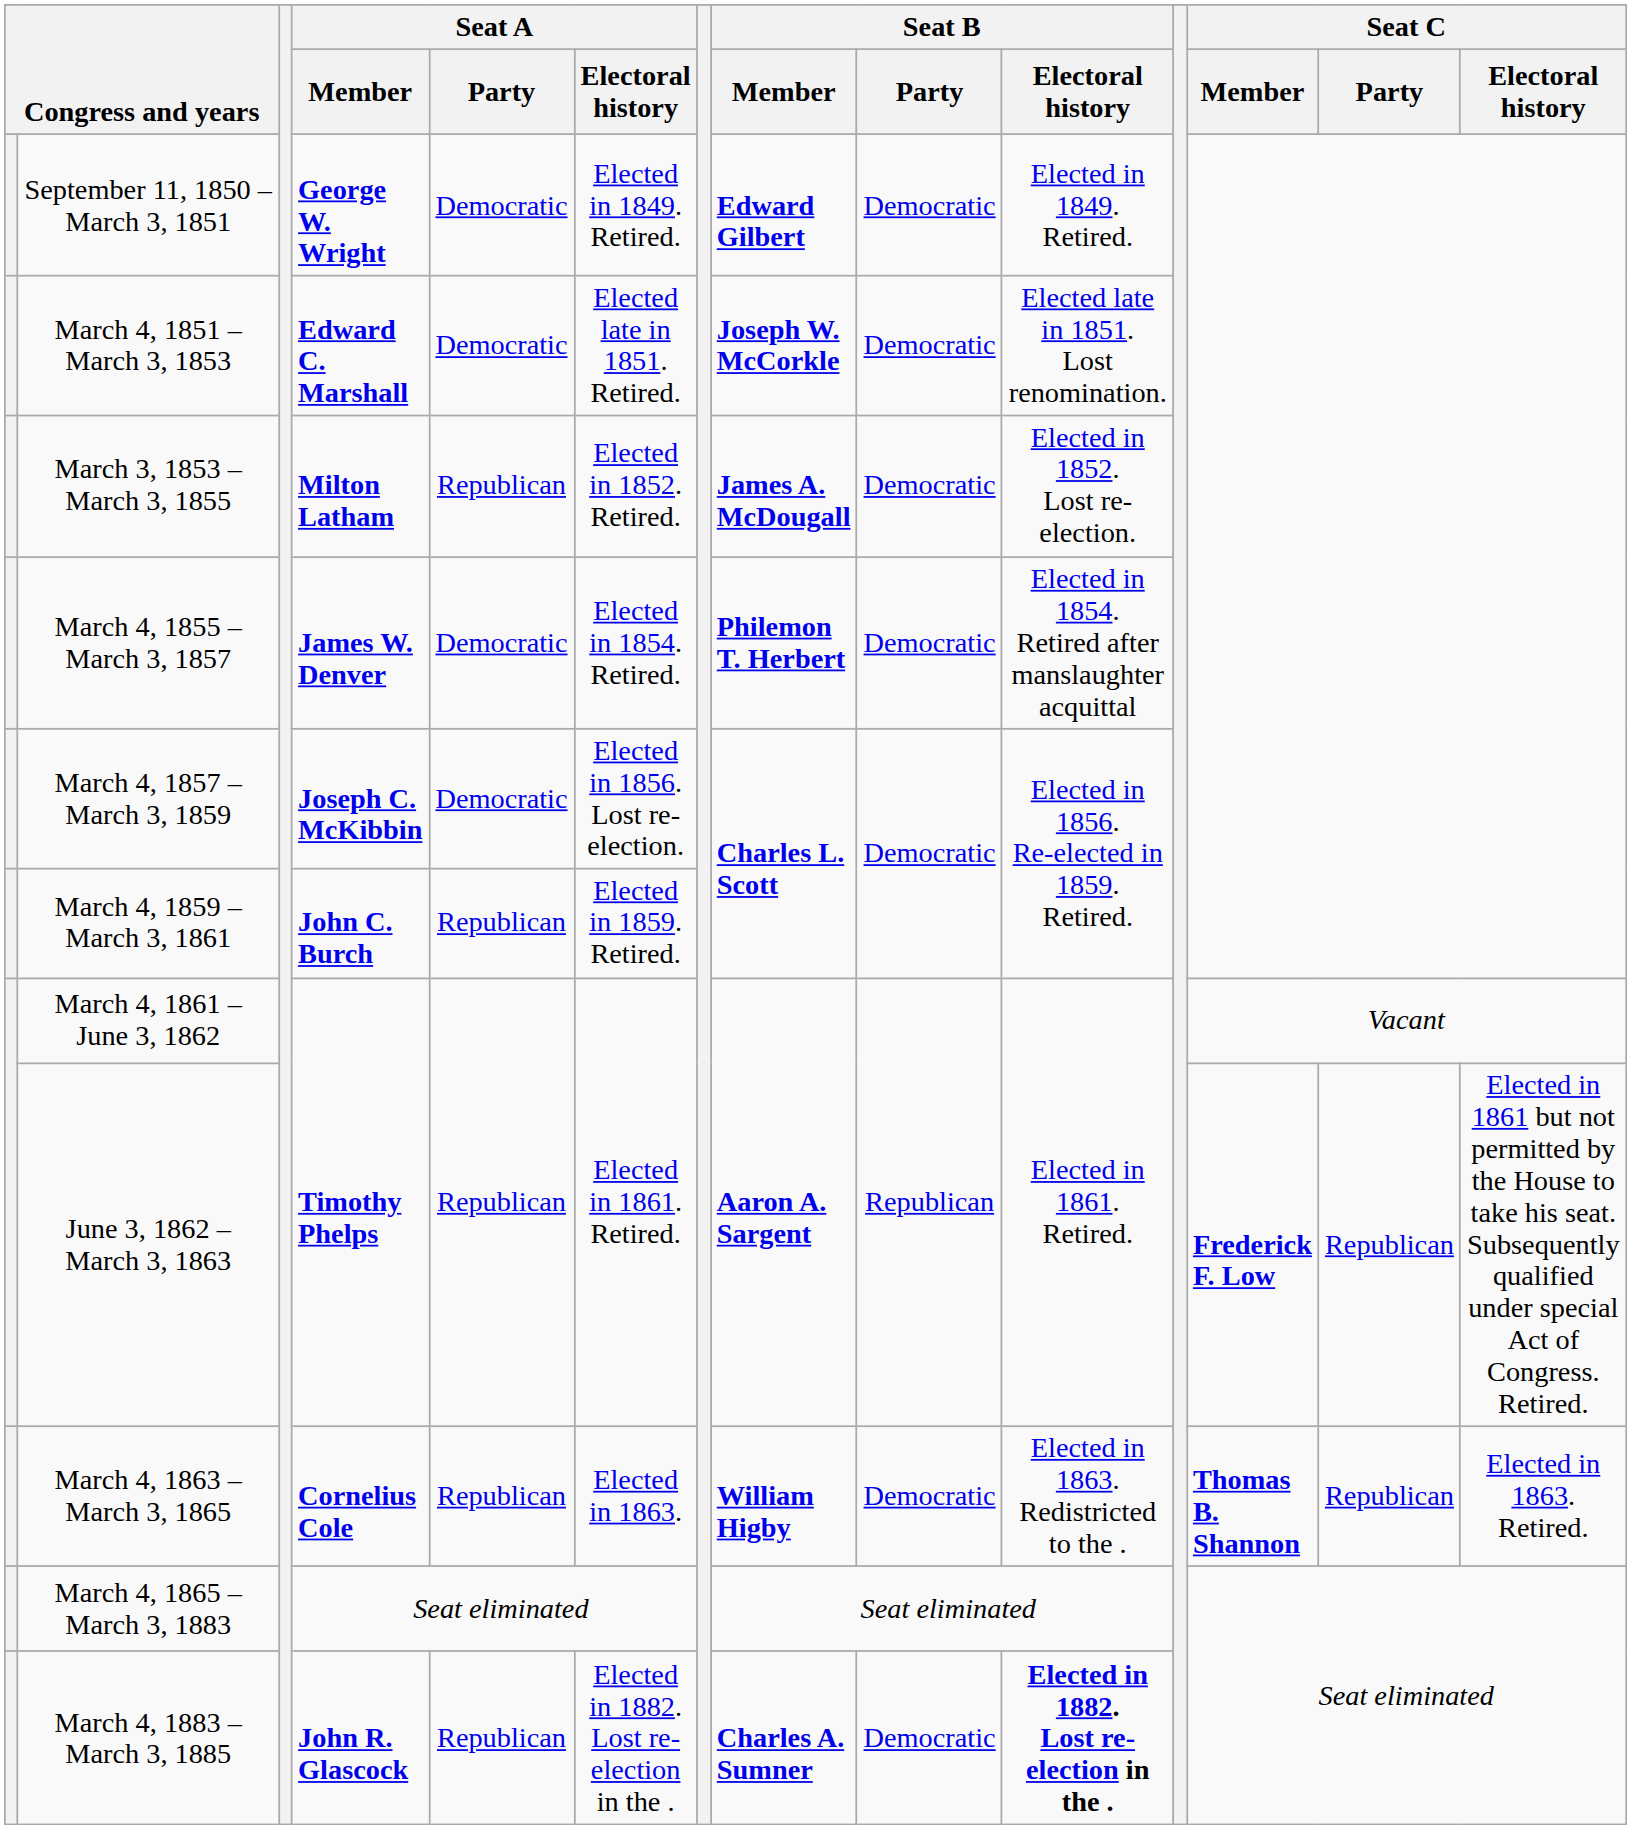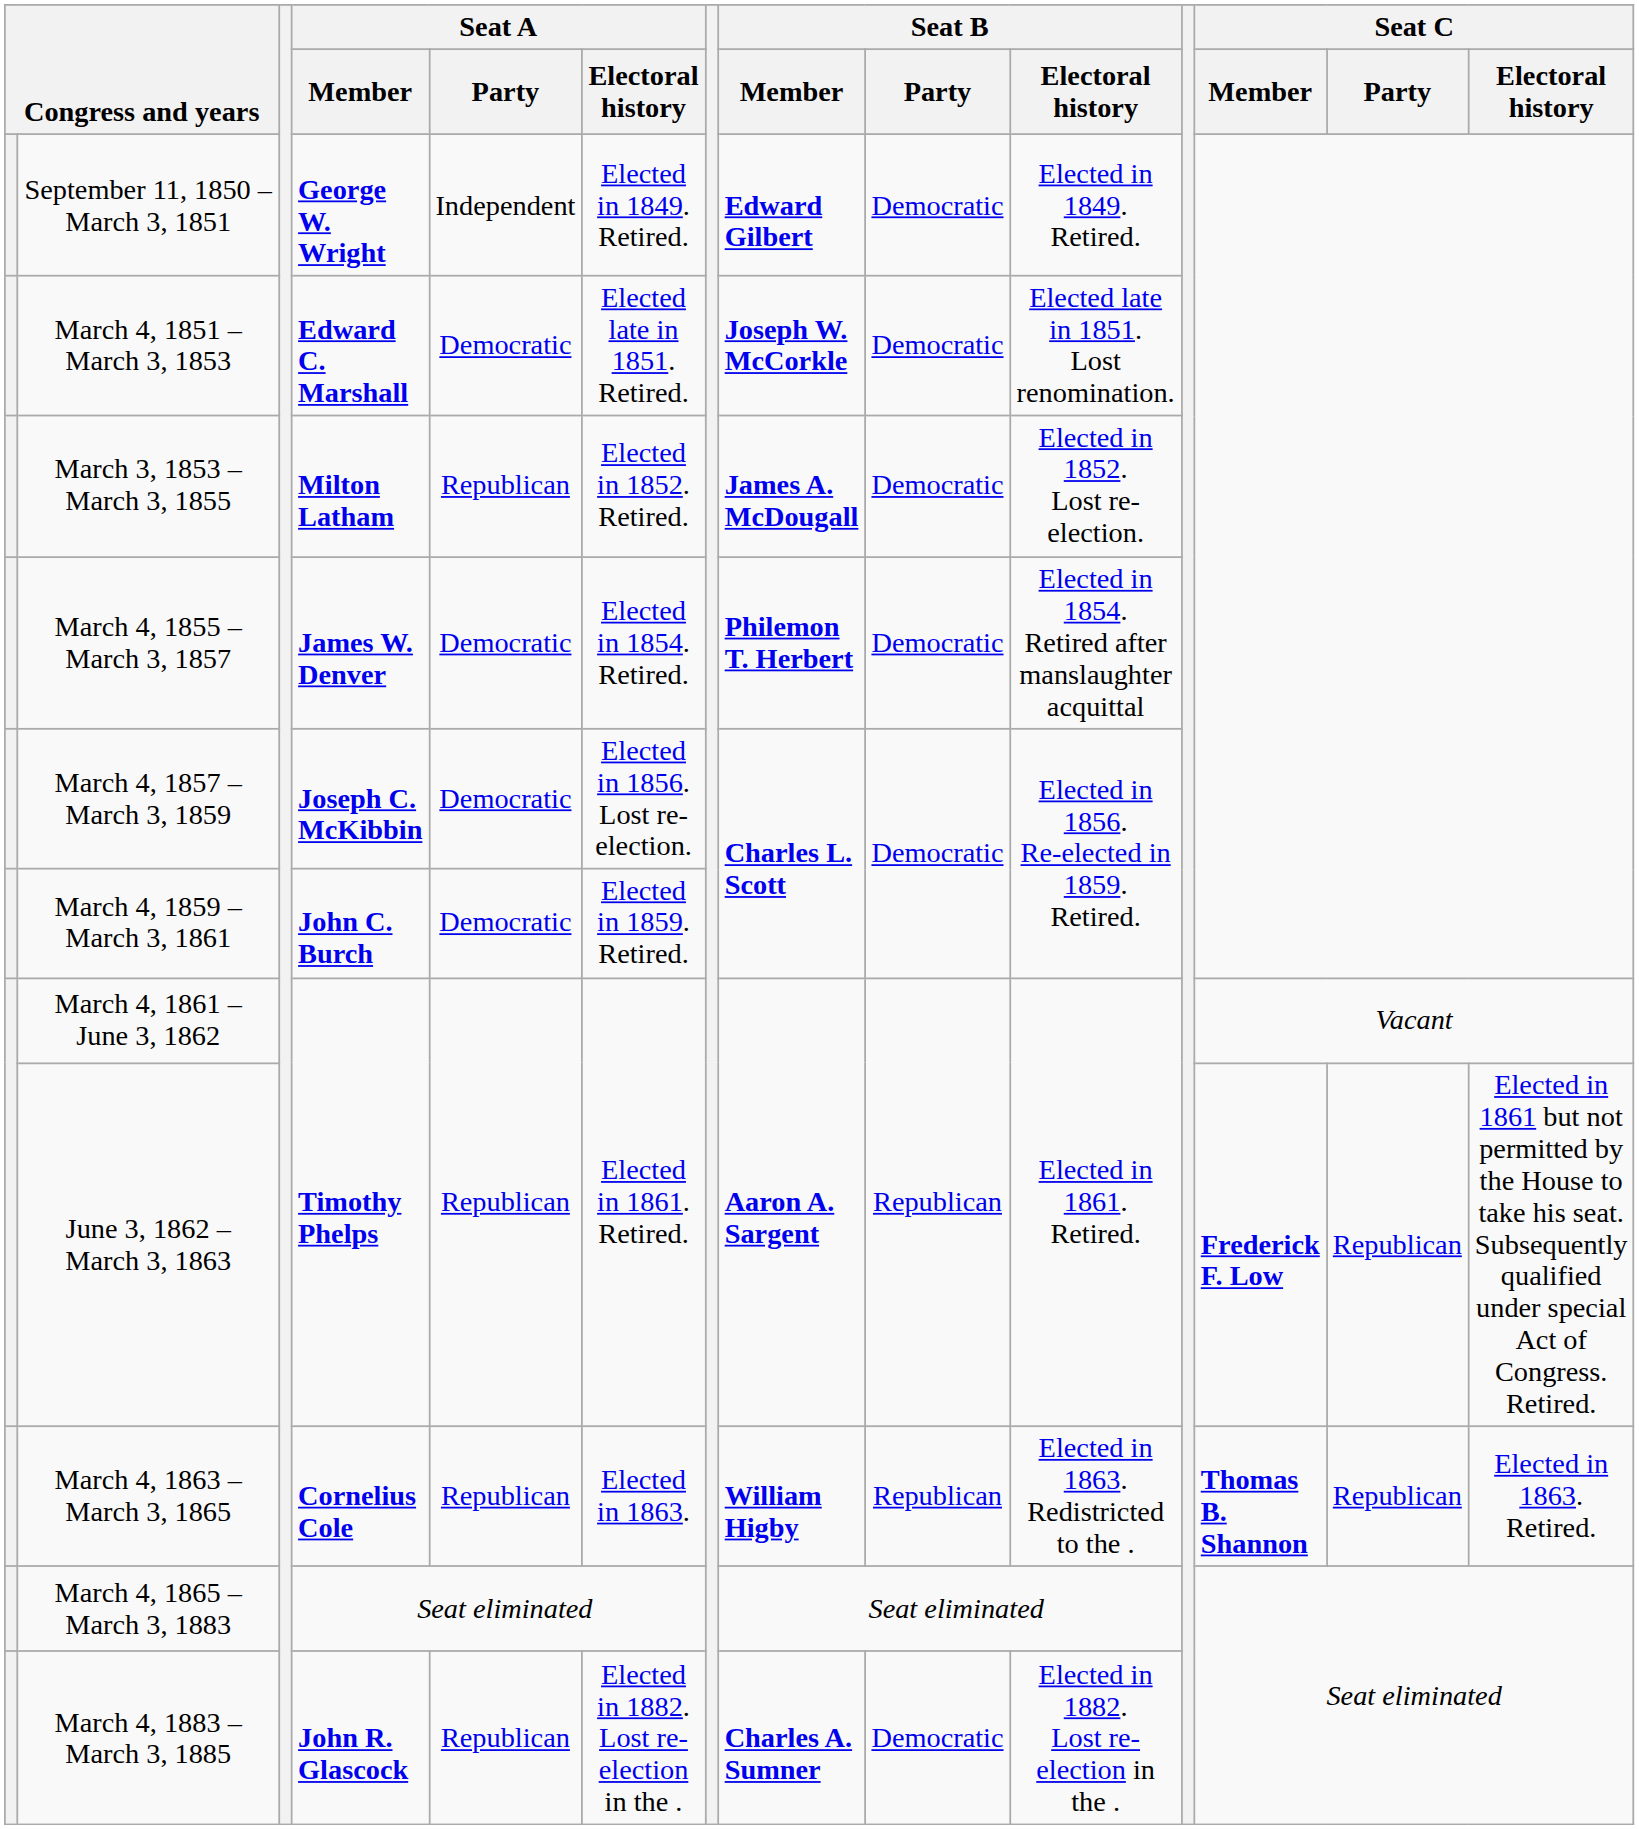September 11, 1850 – March 3, 1851 | Seat A / Party: Democratic -> Independent
March 4, 1859 – March 3, 1861 | Seat A / Party: Republican -> Democratic
March 4, 1863 – March 3, 1865 | Seat B / Party: Democratic -> Republican
March 4, 1883 – March 3, 1885 | Seat B / Electoral history: bold -> normal
